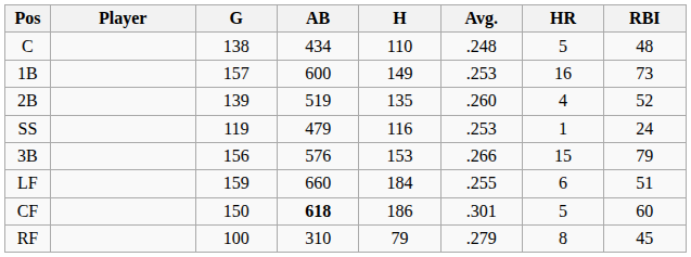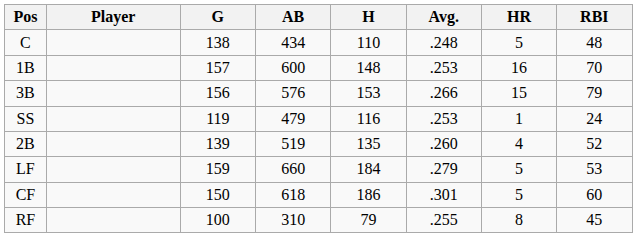1B | H: 149 -> 148
1B | RBI: 73 -> 70
rows swapped: 2B <-> 3B
LF | Avg.: .255 -> .279
LF | HR: 6 -> 5
LF | RBI: 51 -> 53
CF | AB: bold -> normal
RF | Avg.: .279 -> .255
